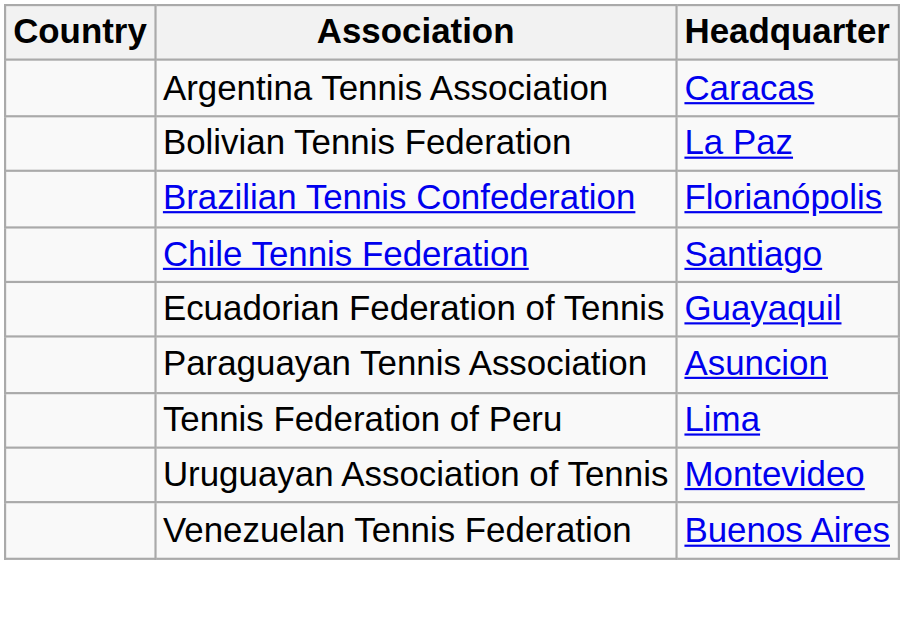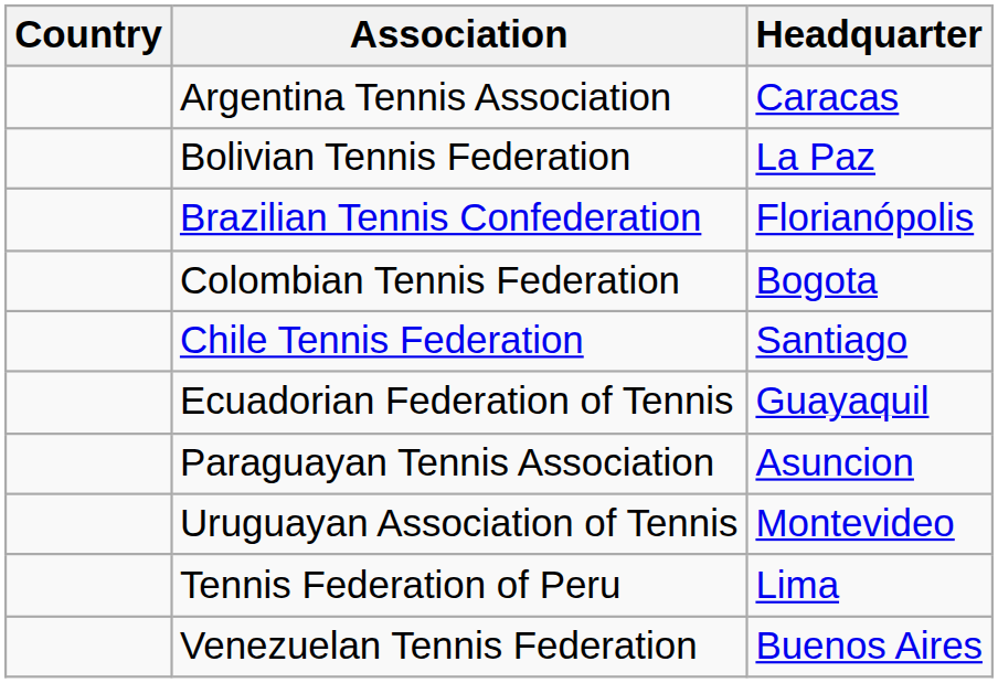+ row: Colombian Tennis Federation | Bogota
rows swapped: Tennis Federation of Peru <-> Uruguayan Association of Tennis
